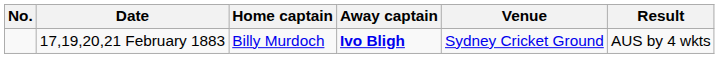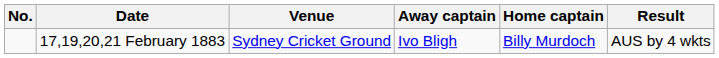columns swapped: Home captain <-> Venue
17,19,20,21 February 1883 | Away captain: bold -> normal
